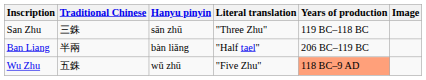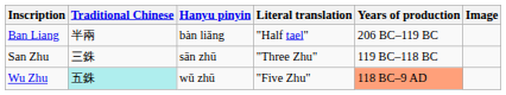rows swapped: Ban Liang <-> San Zhu
Wu Zhu | Traditional Chinese: no background -> paleturquoise background
